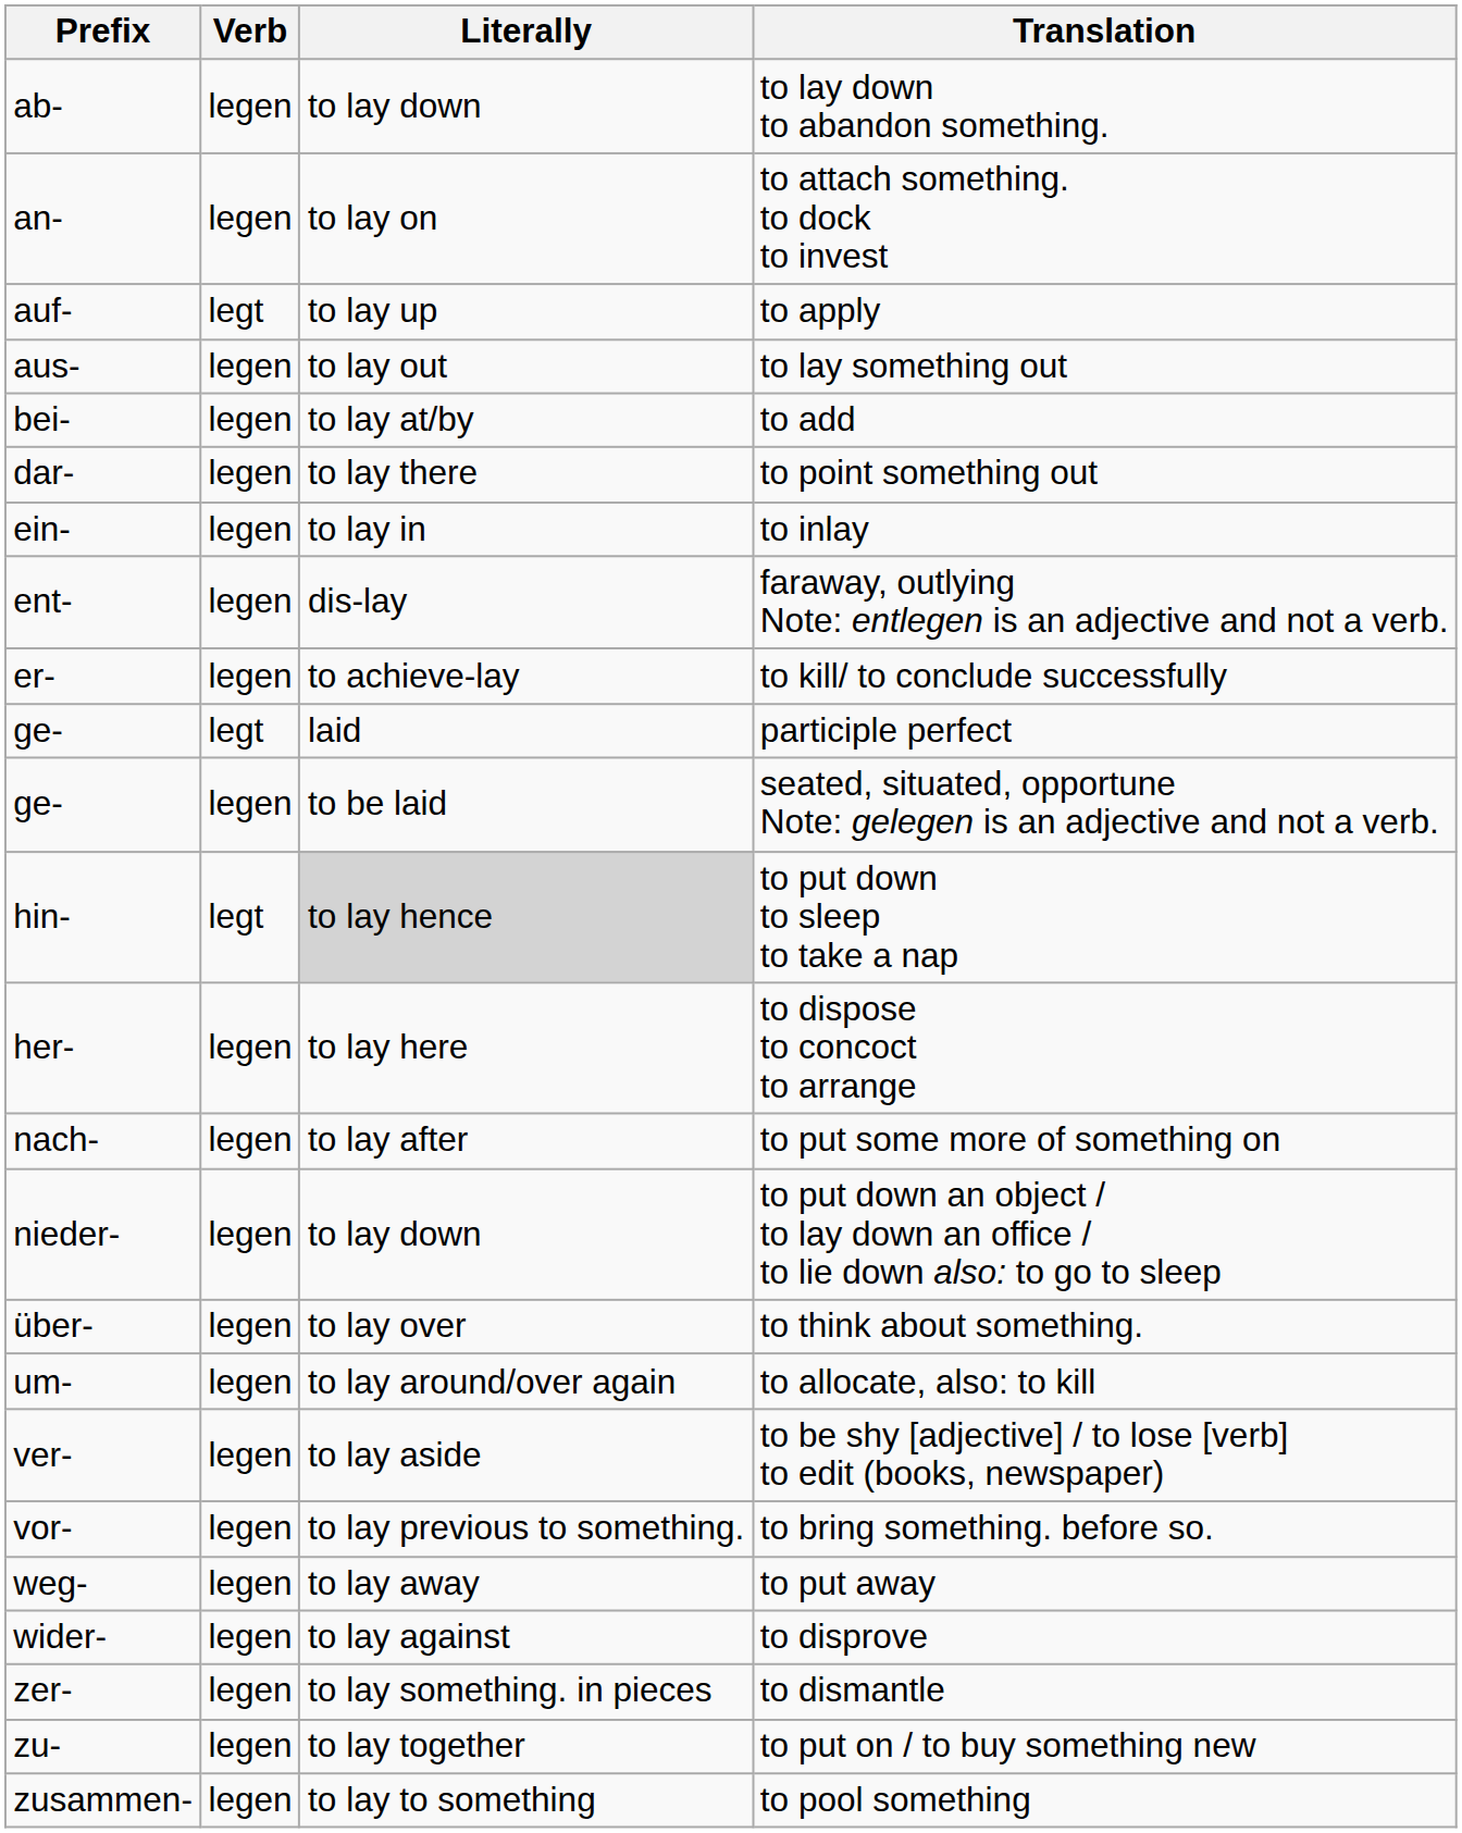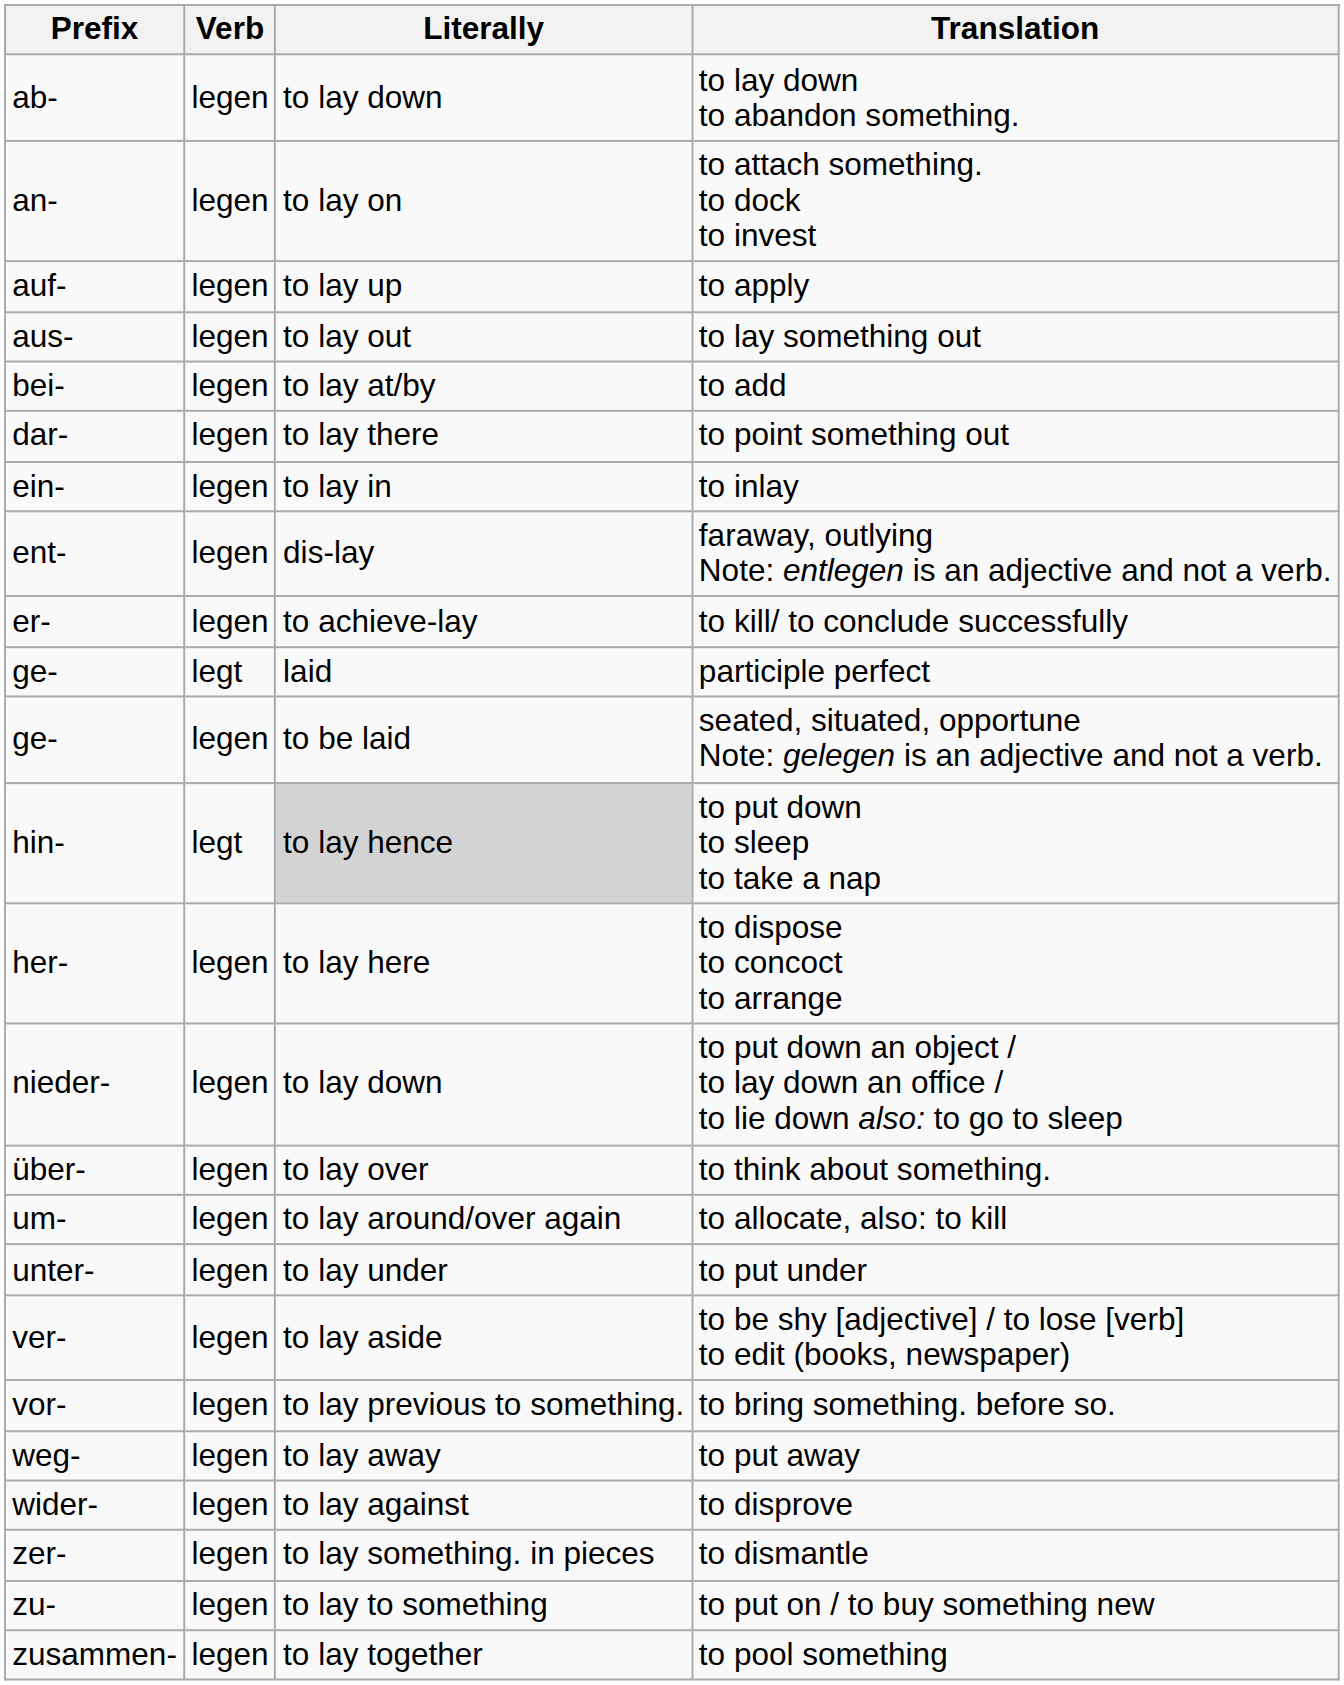to apply | Verb: legt -> legen
- row: nach- | legen | to lay after | to put some more of something on
+ row: unter- | legen | to lay under | to put under
to put on / to buy something new | Literally: to lay together -> to lay to something
to pool something | Literally: to lay to something -> to lay together
